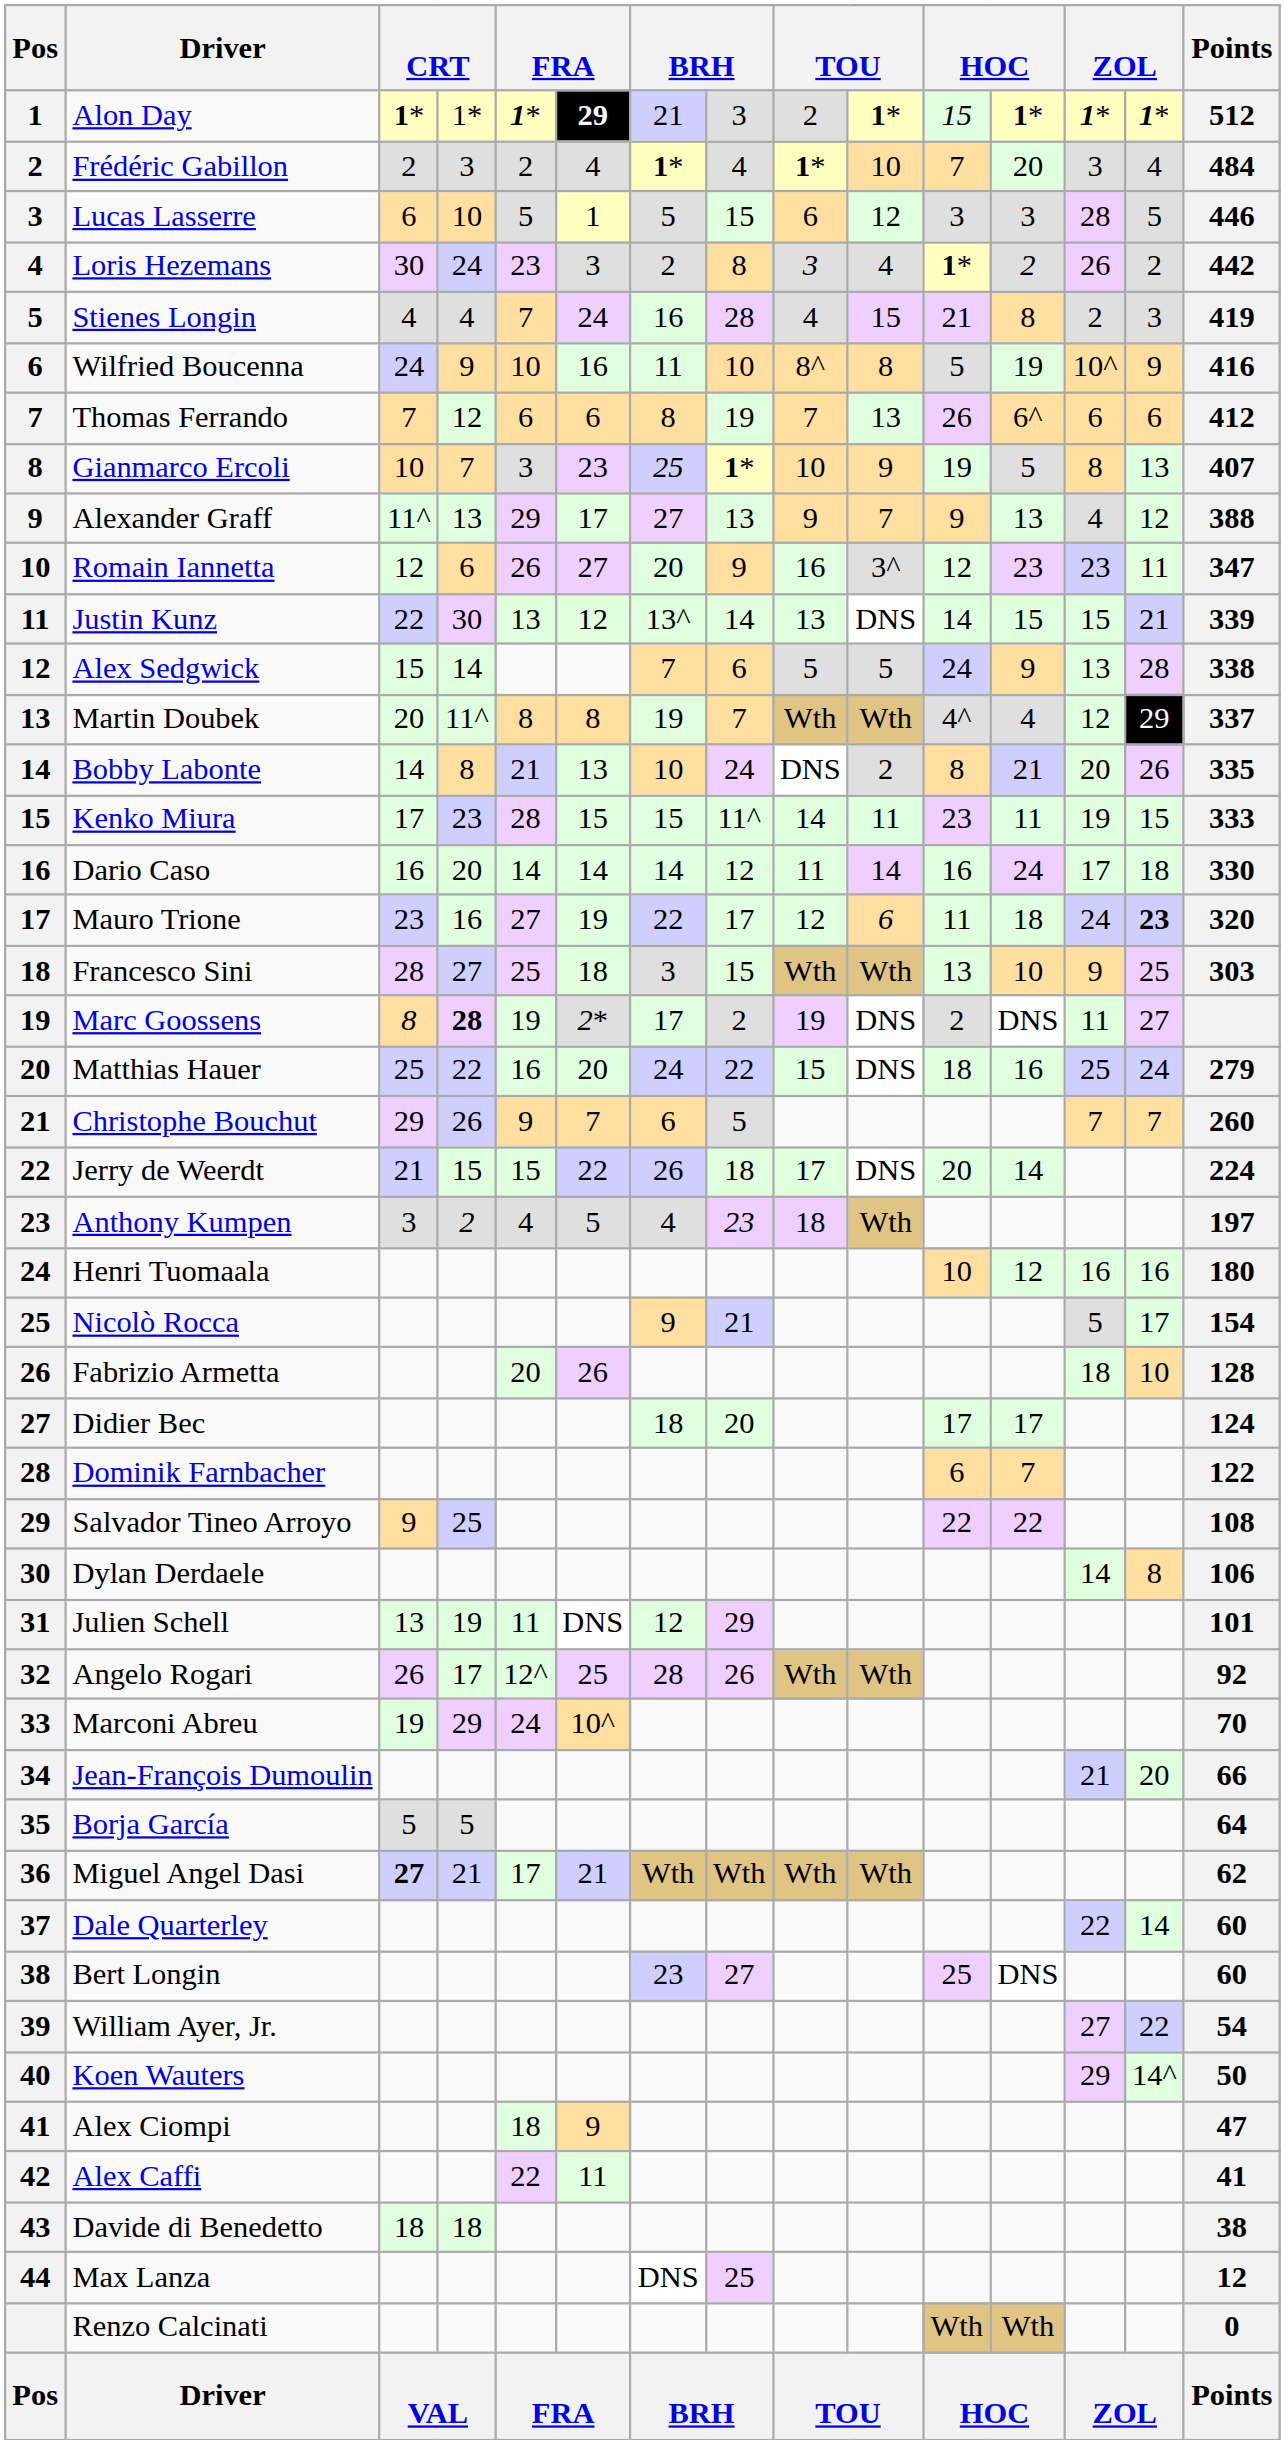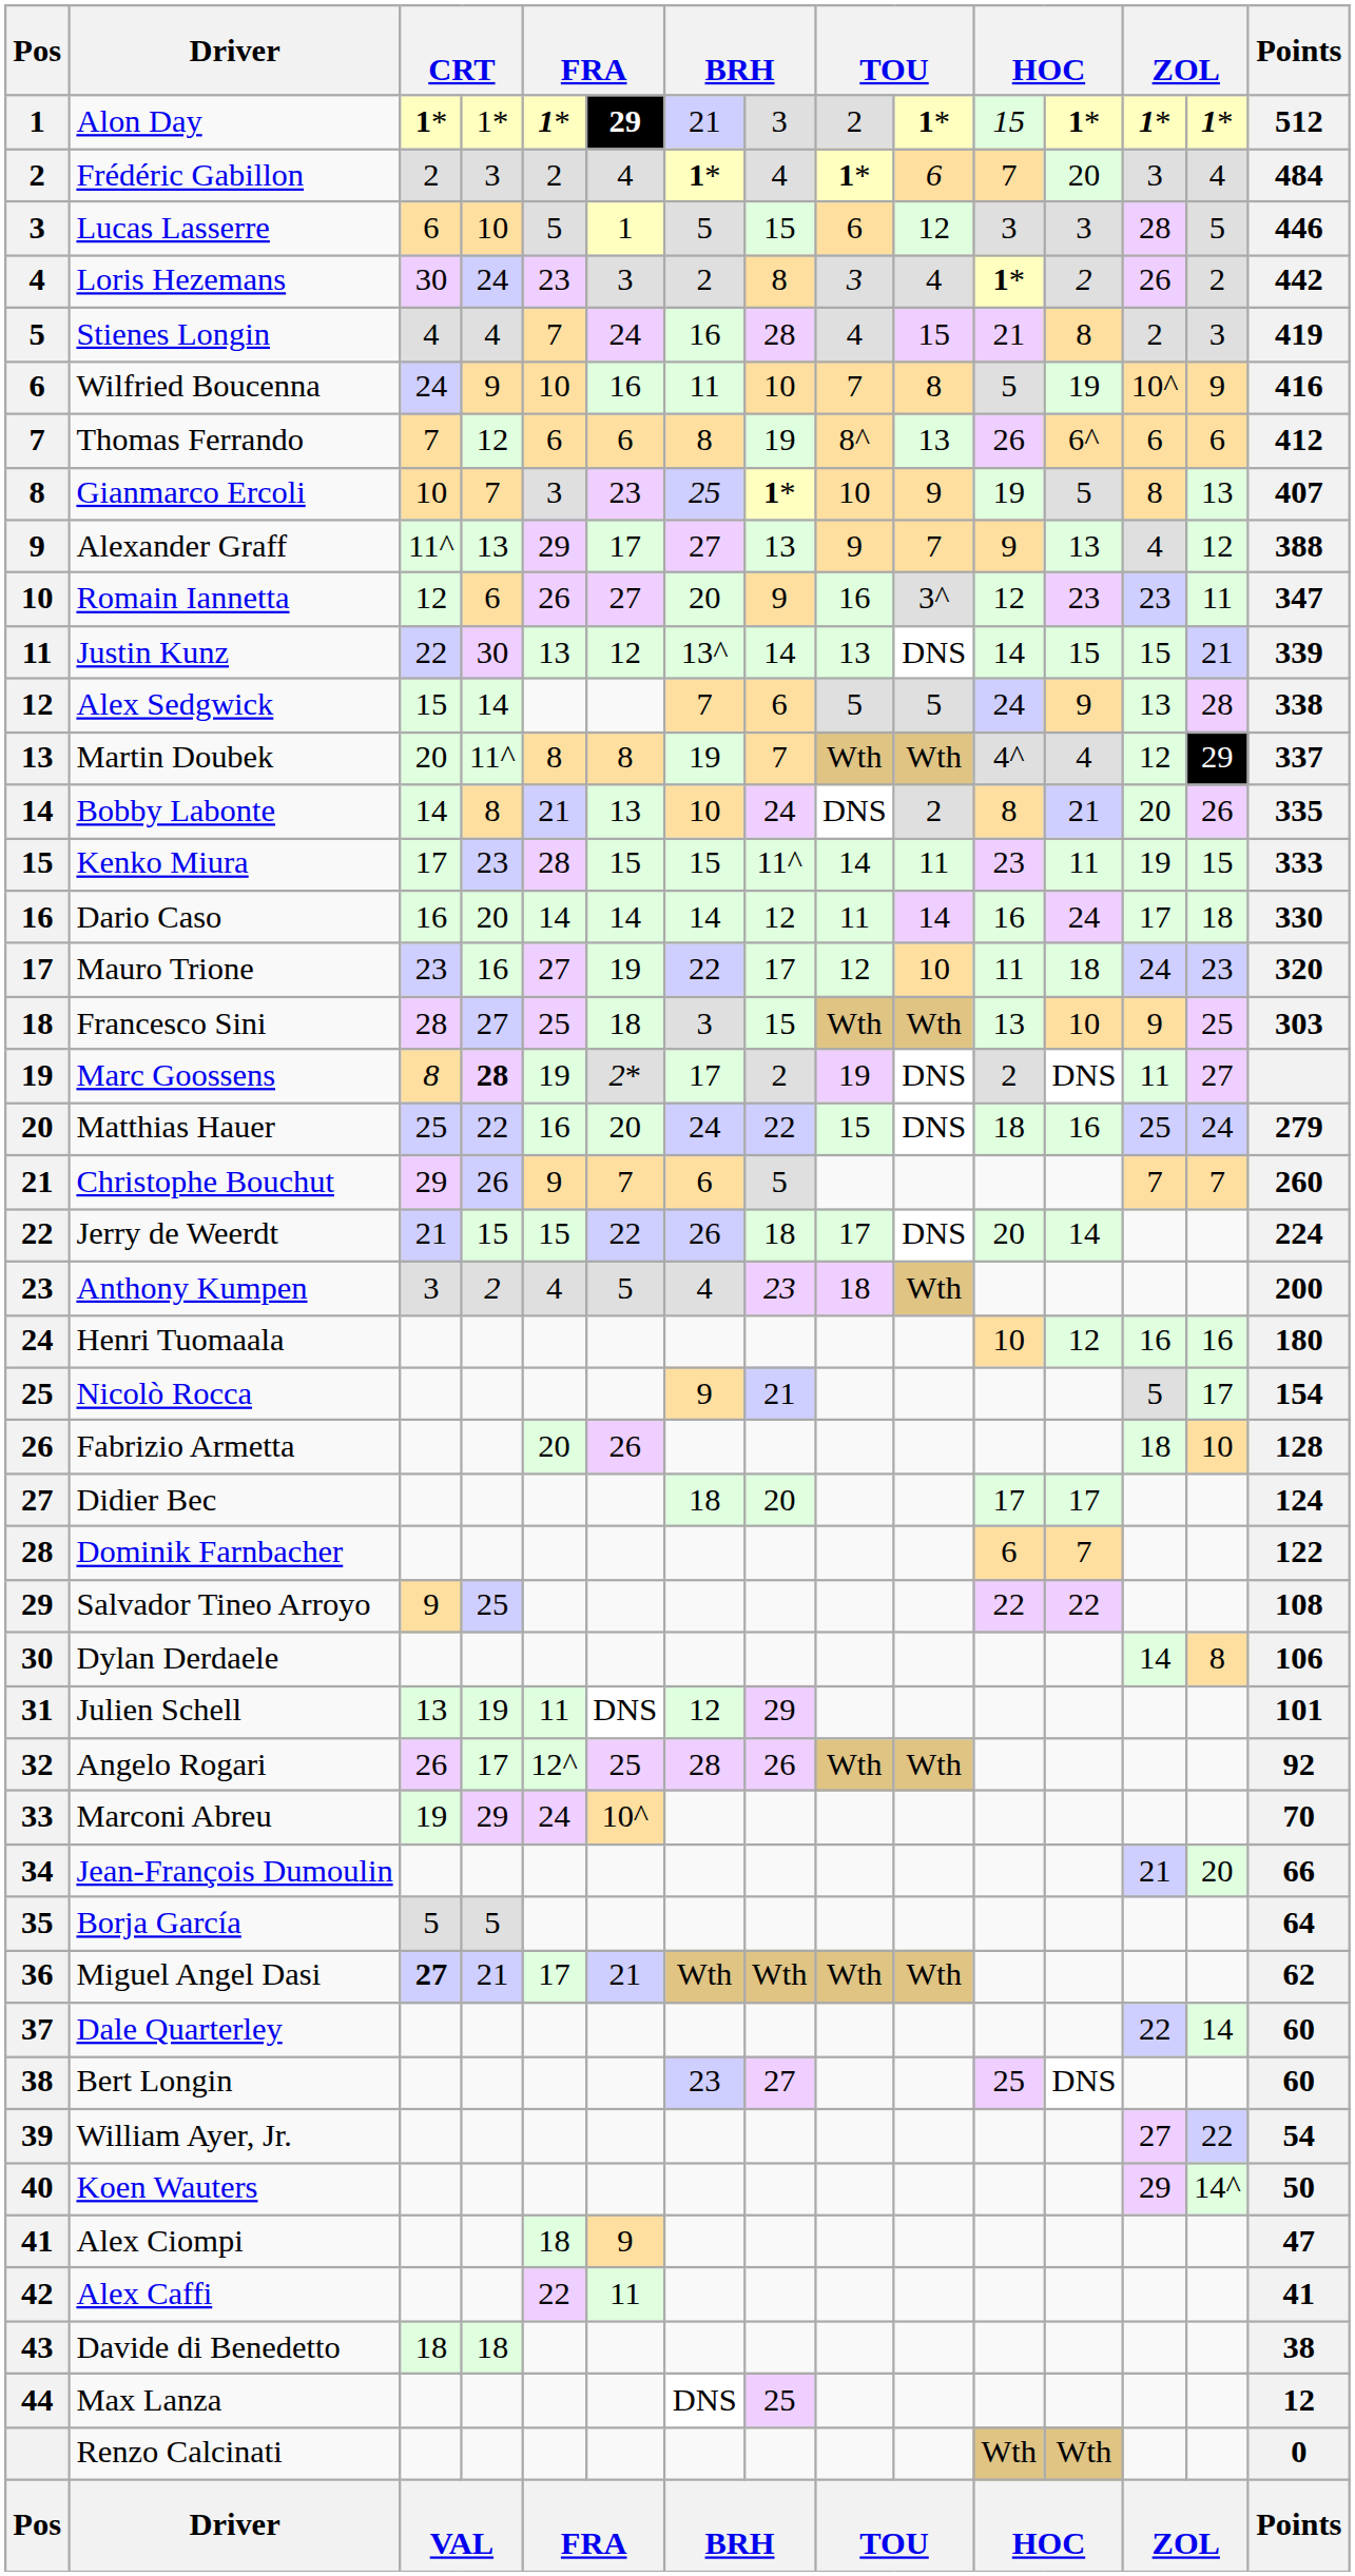Frédéric Gabillon | column 10: 10 -> 6
Wilfried Boucenna | column 9: 8^ -> 7
Thomas Ferrando | column 9: 7 -> 8^
Mauro Trione | column 10: 6 -> 10
Mauro Trione | column 14: bold -> normal
Anthony Kumpen | Points: 197 -> 200
